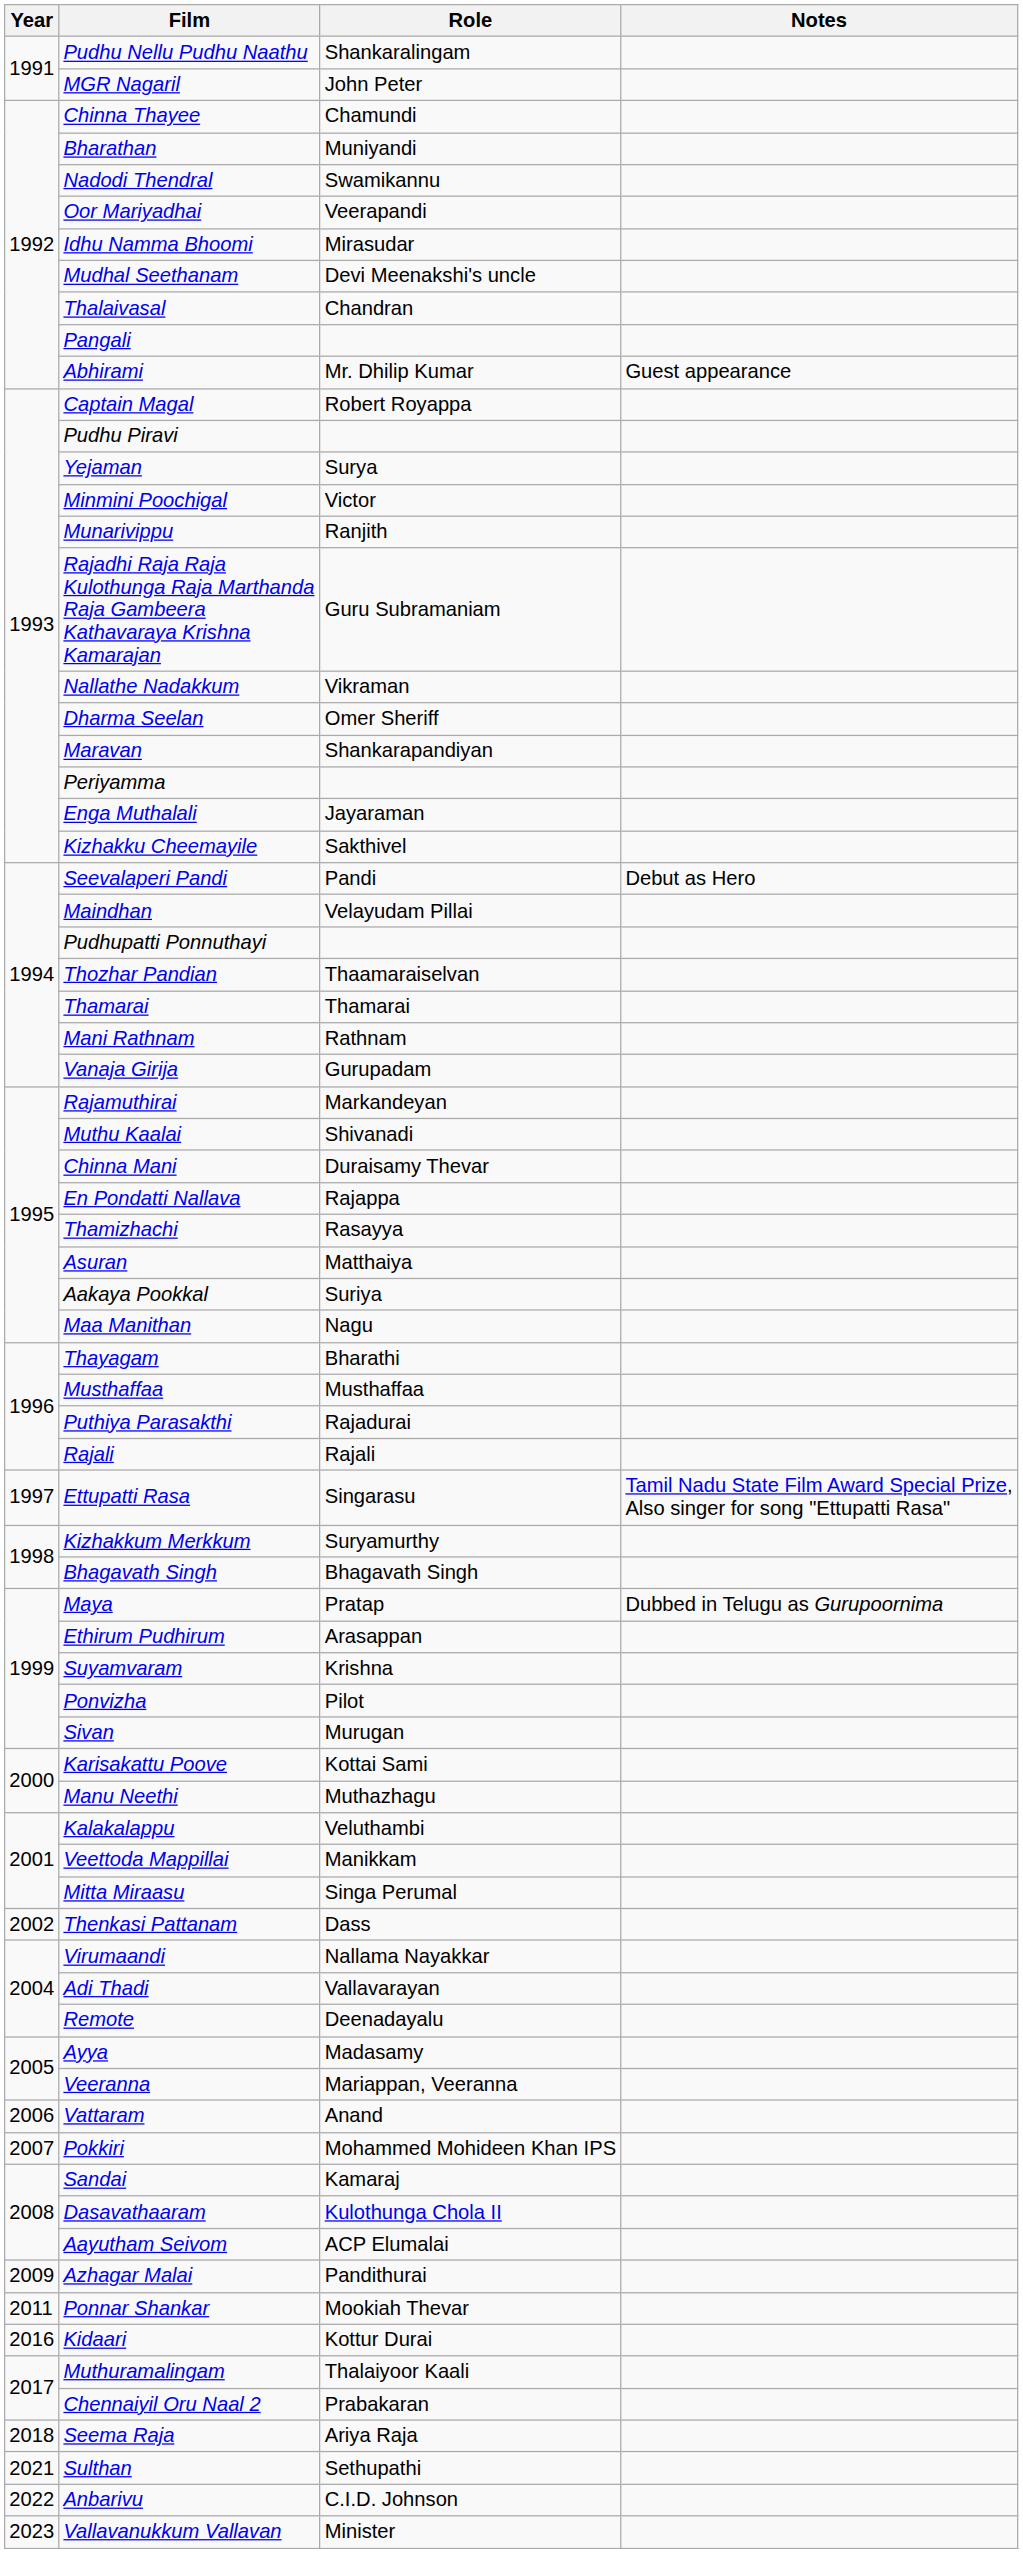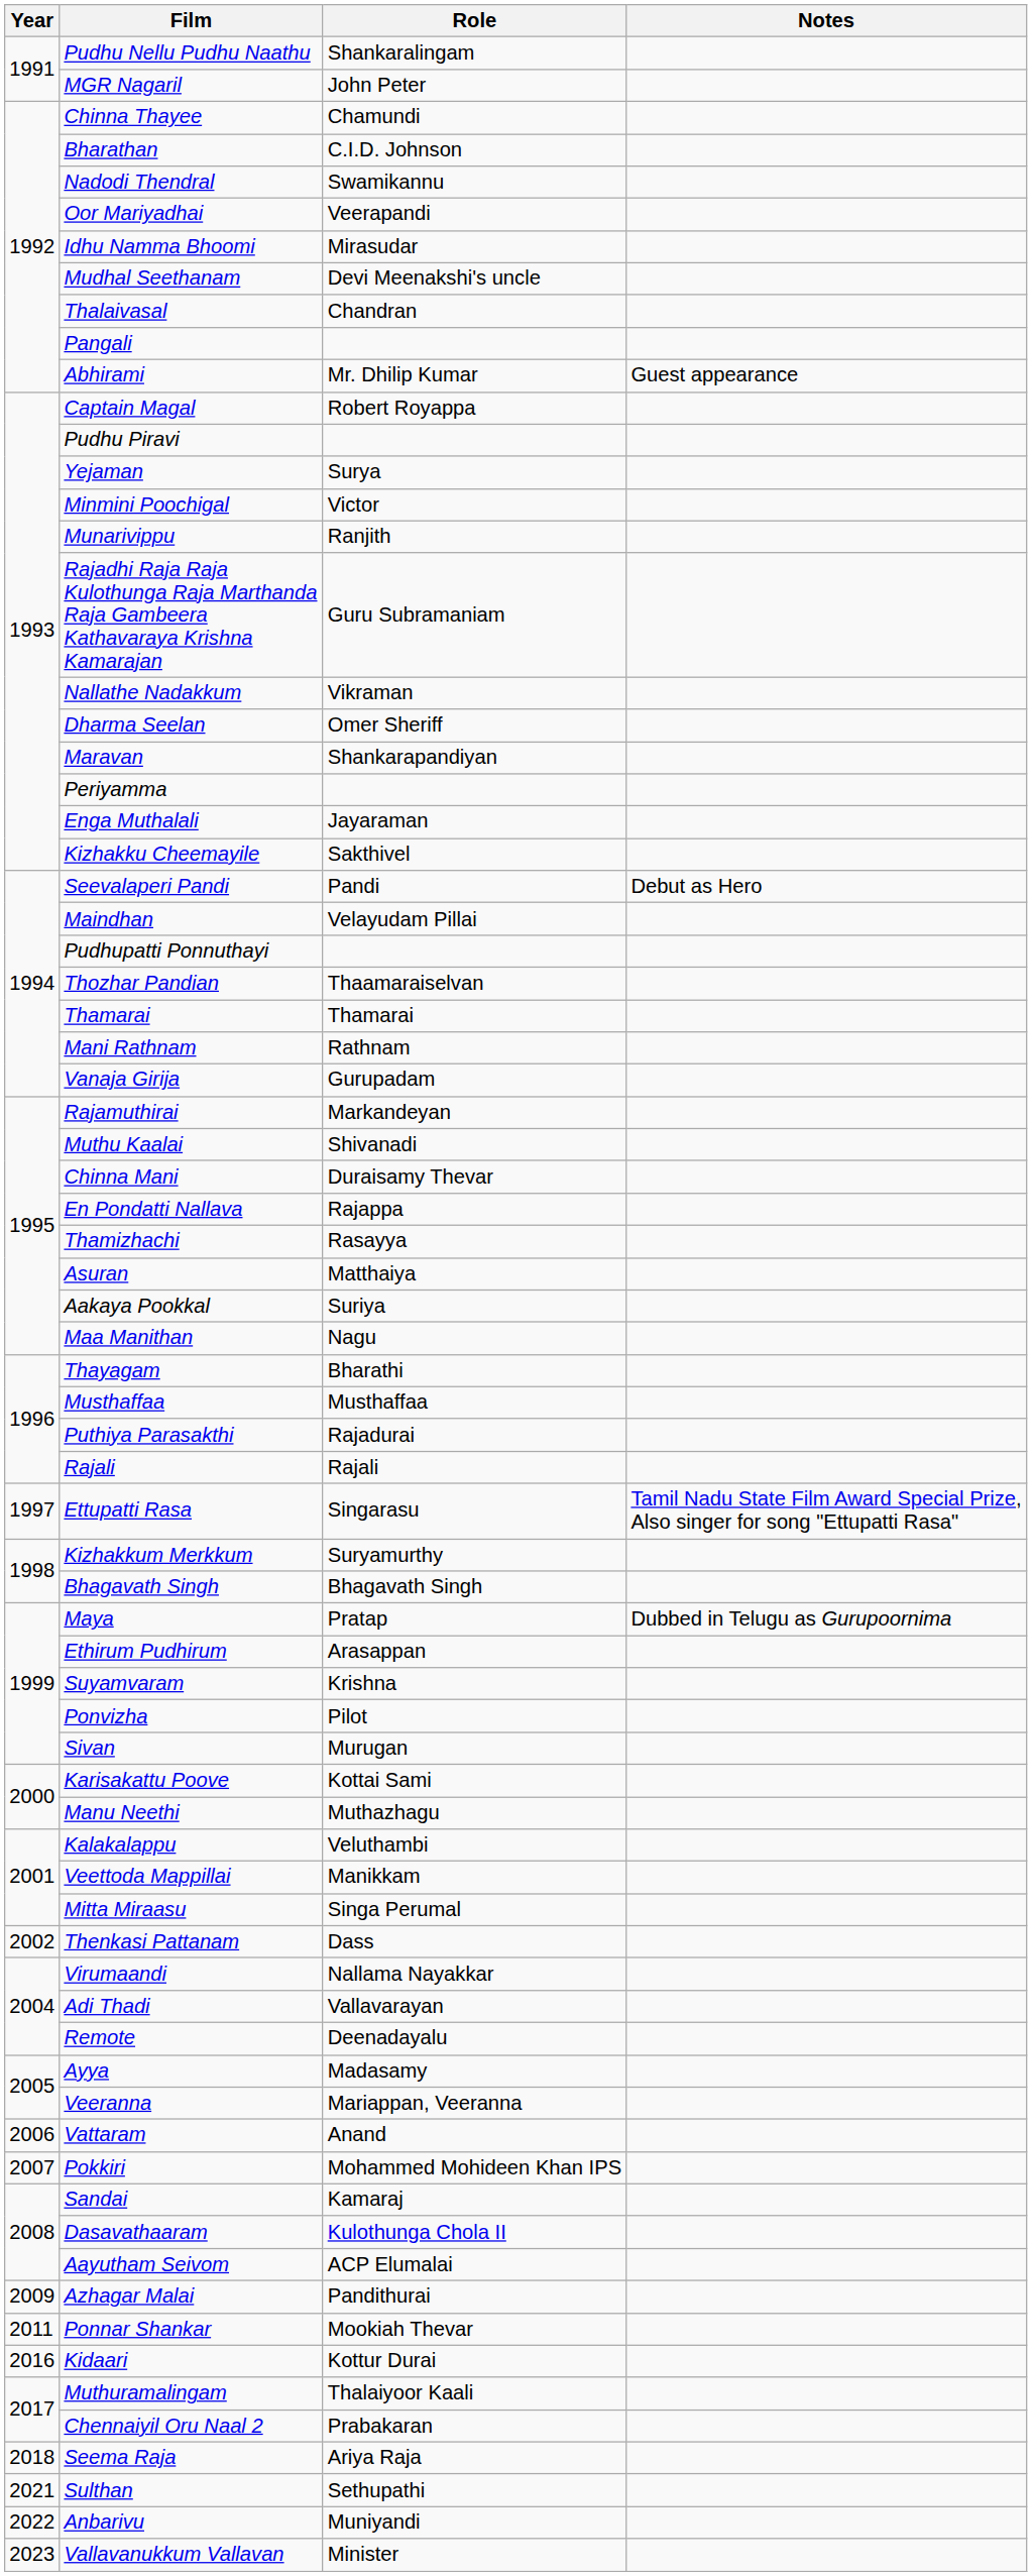Bharathan | Role: Muniyandi -> C.I.D. Johnson
Anbarivu | Role: C.I.D. Johnson -> Muniyandi
